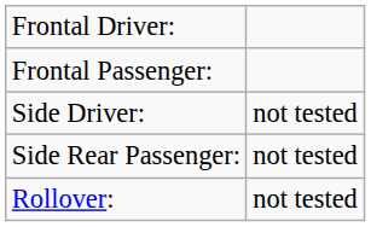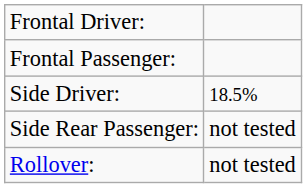Side Driver: | column 2: not tested -> 18.5%
